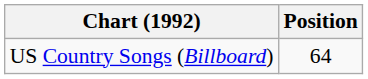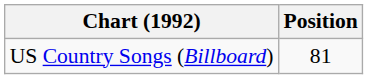US Country Songs (Billboard) | Position: 64 -> 81
